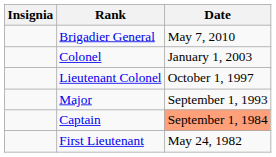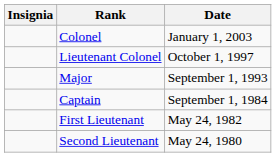- row: Brigadier General | May 7, 2010
Captain | Date: lightsalmon background -> no background
+ row: Second Lieutenant | May 24, 1980
